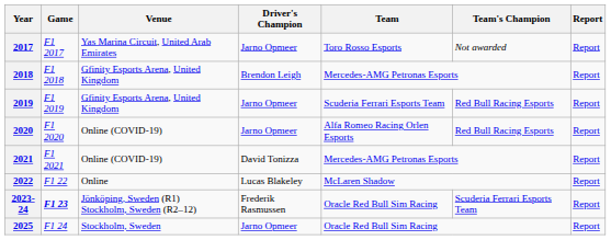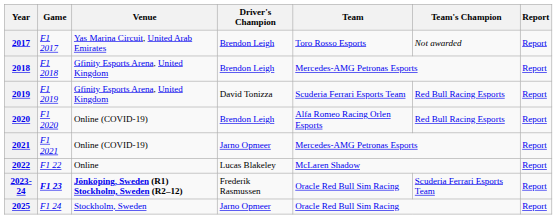2017 | Driver's Champion: Jarno Opmeer -> Brendon Leigh
2019 | Driver's Champion: Jarno Opmeer -> David Tonizza
2020 | Driver's Champion: Jarno Opmeer -> Brendon Leigh
2021 | Driver's Champion: David Tonizza -> Jarno Opmeer
2023-24 | Venue: normal -> bold
